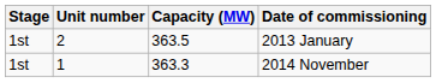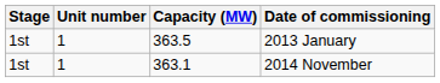2013 January | Unit number: 2 -> 1
2014 November | Capacity (MW): 363.3 -> 363.1
